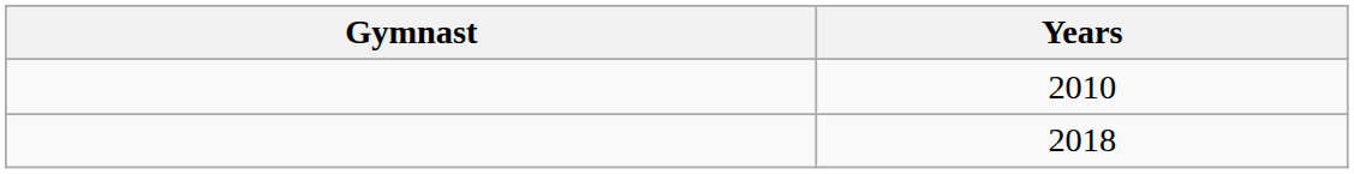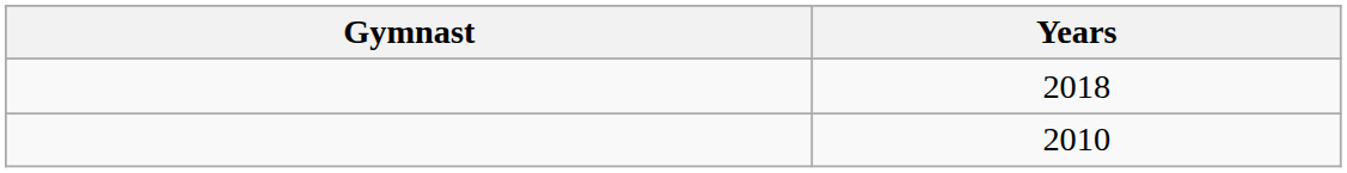rows swapped: 2010 <-> 2018
